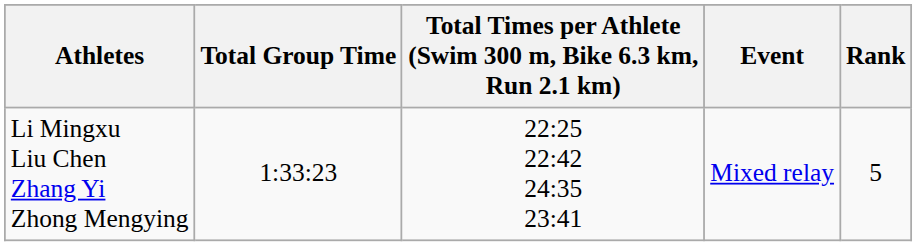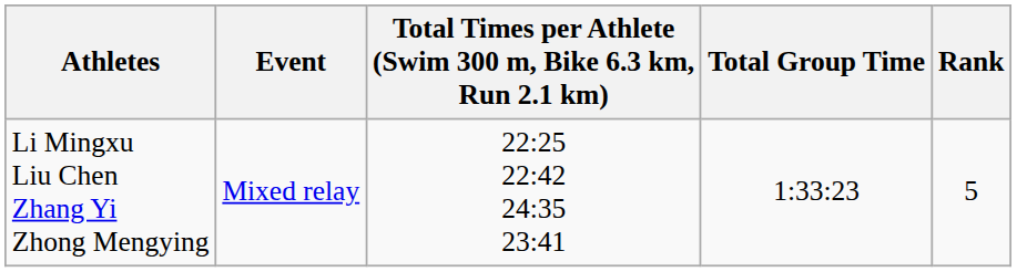columns swapped: Event <-> Total Group Time
